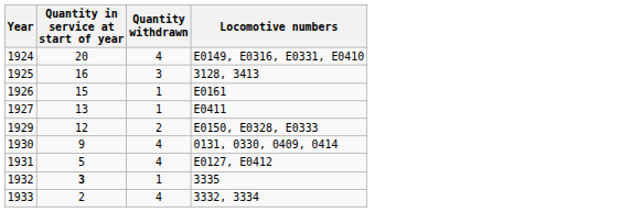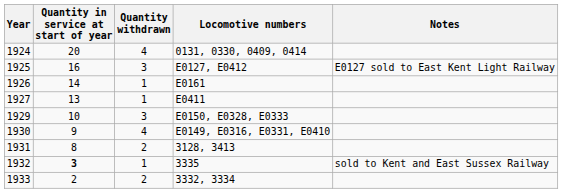+ column: Notes | E0127 sold to East Kent Light Railway | sold to Kent and East Sussex Railway
1924 | Locomotive numbers: E0149, E0316, E0331, E0410 -> 0131, 0330, 0409, 0414
1925 | Locomotive numbers: 3128, 3413 -> E0127, E0412
1926 | Quantity in service at start of year: 15 -> 14
1929 | Quantity in service at start of year: 12 -> 10
1929 | Quantity withdrawn: 2 -> 3
1930 | Locomotive numbers: 0131, 0330, 0409, 0414 -> E0149, E0316, E0331, E0410
1931 | Quantity in service at start of year: 5 -> 8
1931 | Quantity withdrawn: 4 -> 2
1931 | Locomotive numbers: E0127, E0412 -> 3128, 3413
1933 | Quantity withdrawn: 4 -> 2
